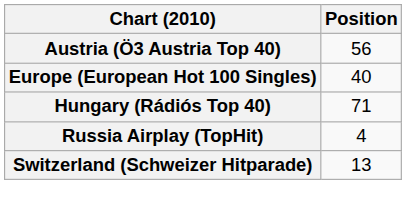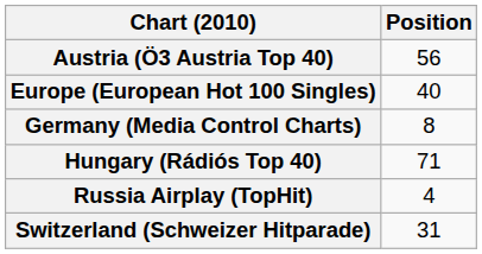+ row: Germany (Media Control Charts) | 8
Switzerland (Schweizer Hitparade) | Position: 13 -> 31
